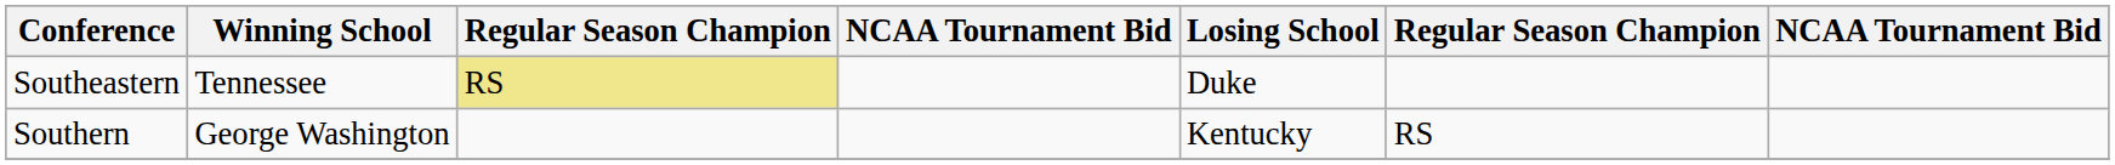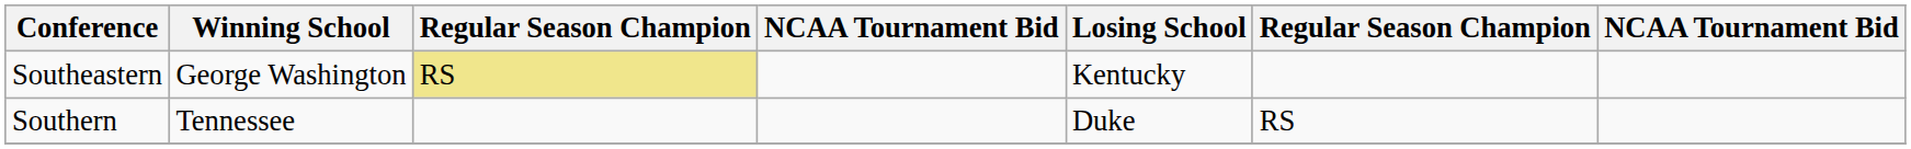Southeastern | Winning School: Tennessee -> George Washington
Southeastern | Losing School: Duke -> Kentucky
Southern | Winning School: George Washington -> Tennessee
Southern | Losing School: Kentucky -> Duke
